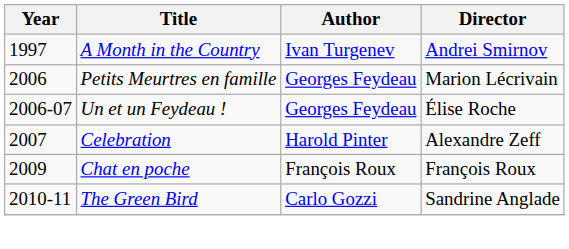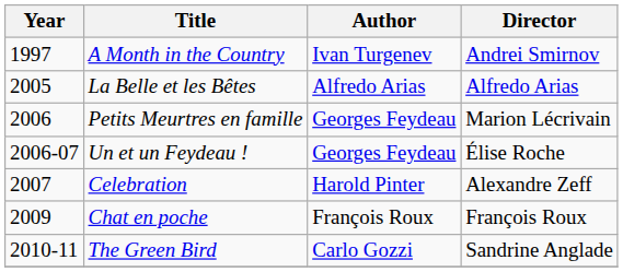+ row: 2005 | La Belle et les Bêtes | Alfredo Arias | Alfredo Arias
